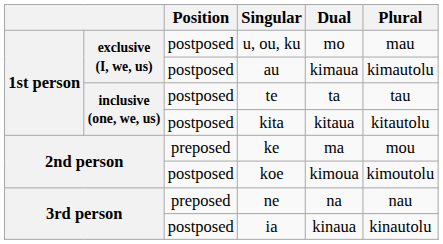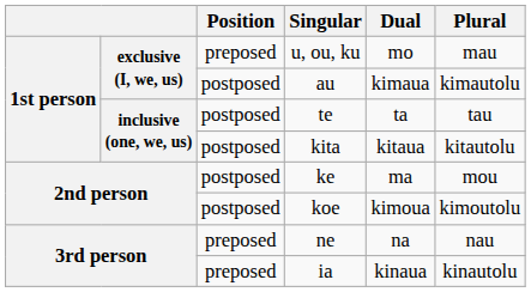u, ou, ku | Position: postposed -> preposed
ke | Position: preposed -> postposed
ia | Position: postposed -> preposed
